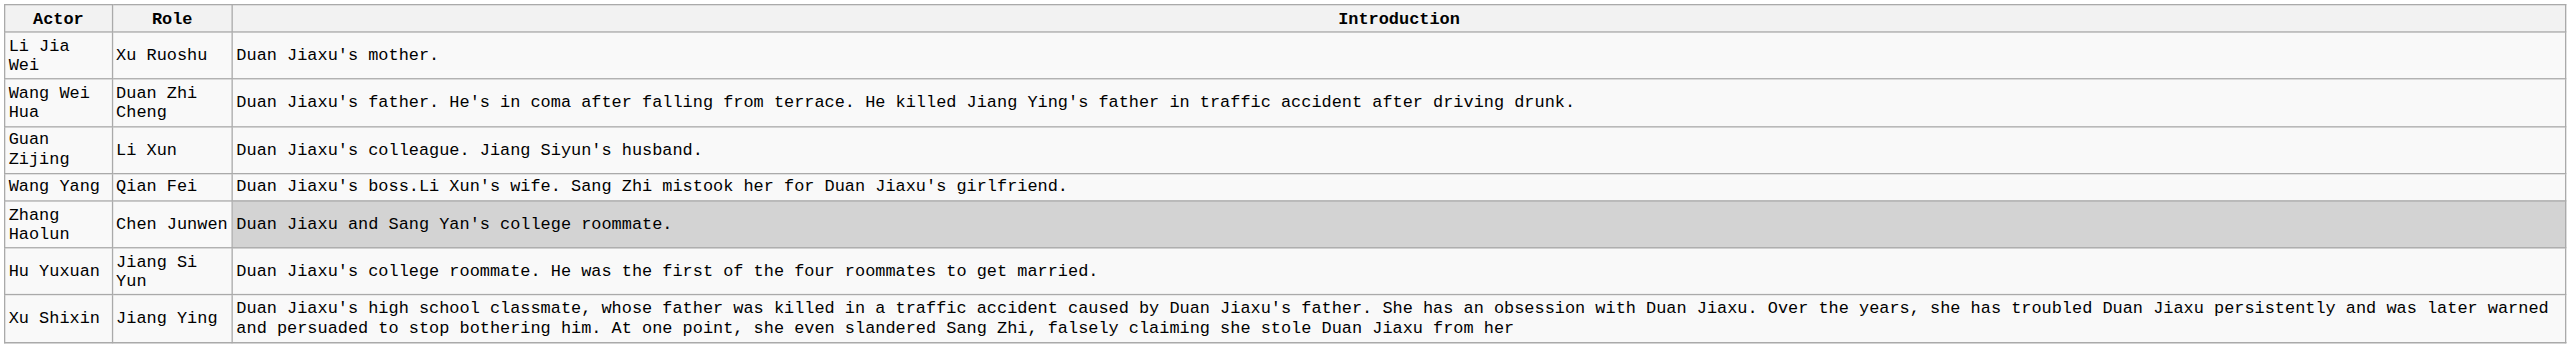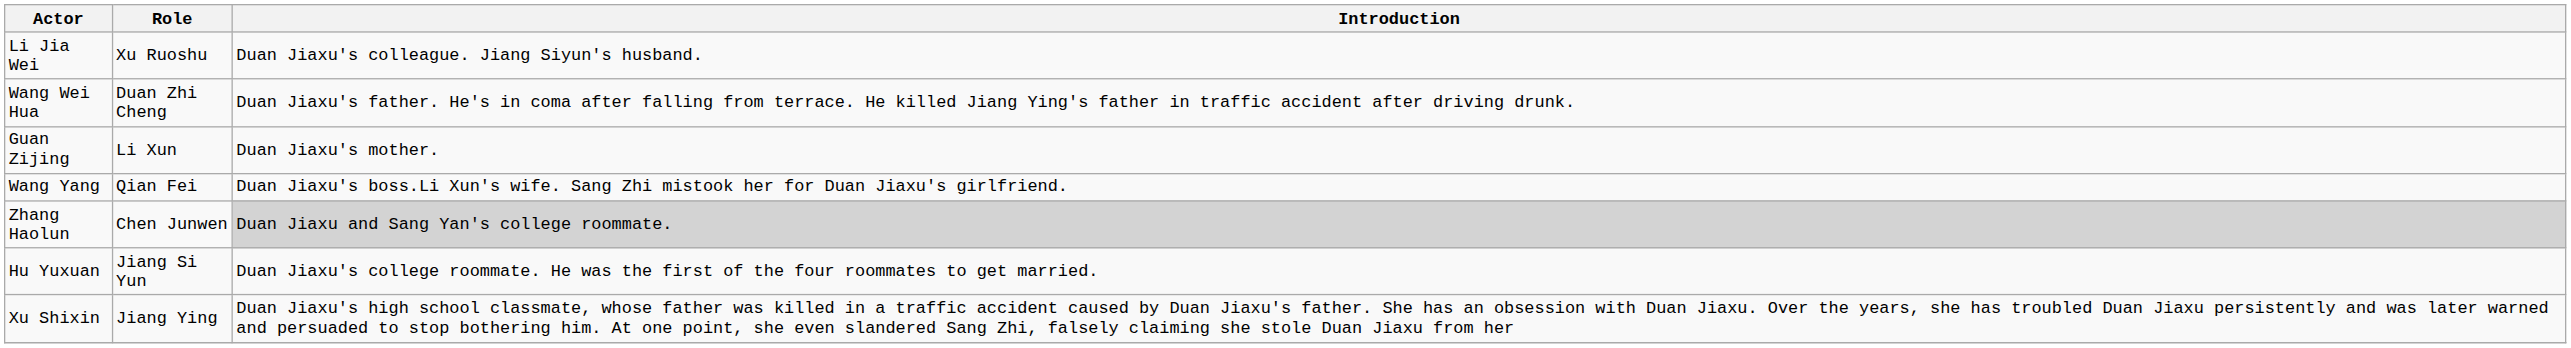Li Jia Wei | Introduction: Duan Jiaxu's mother. -> Duan Jiaxu's colleague. Jiang Siyun's husband.
Guan Zijing | Introduction: Duan Jiaxu's colleague. Jiang Siyun's husband. -> Duan Jiaxu's mother.
